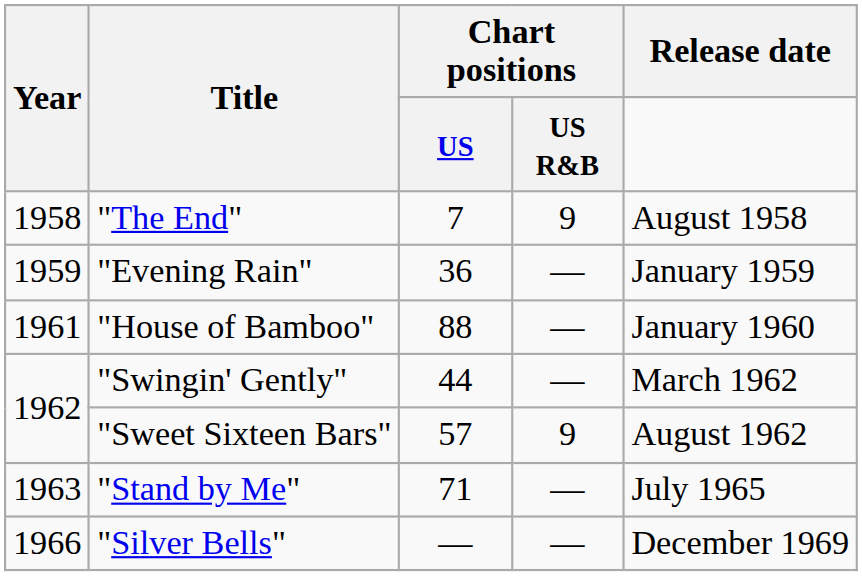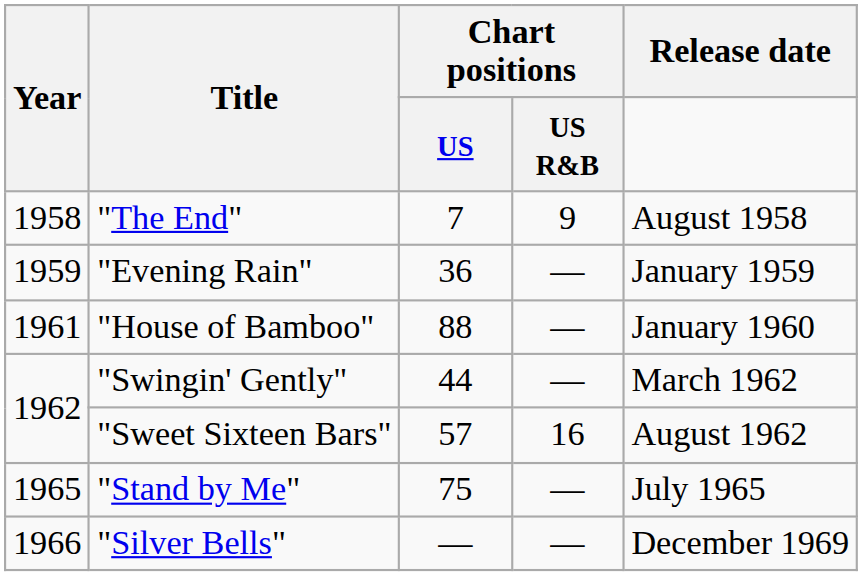"Sweet Sixteen Bars" | Chart positions / US R&B: 9 -> 16
"Stand by Me" | Year: 1963 -> 1965
"Stand by Me" | Chart positions / US: 71 -> 75
